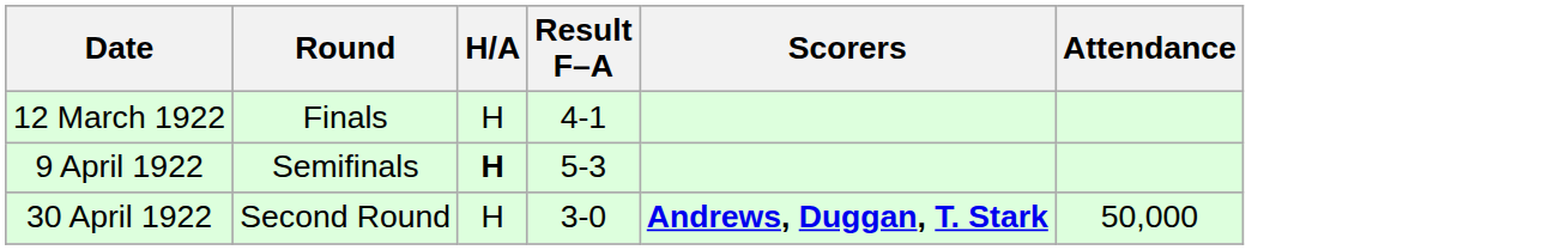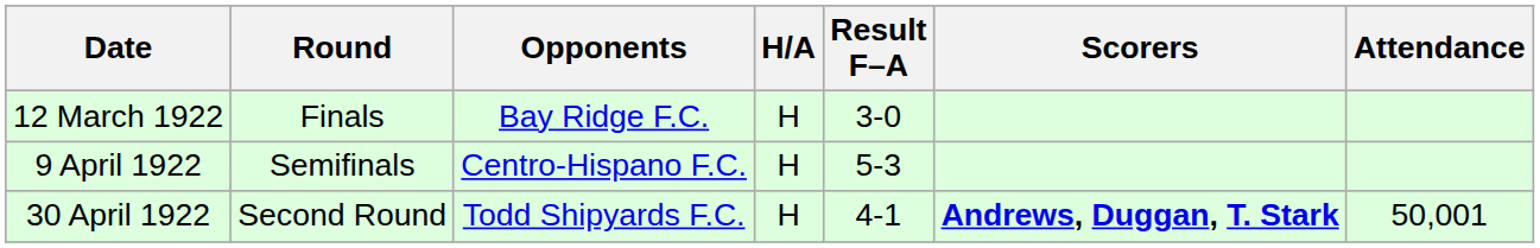+ column: Opponents | Bay Ridge F.C. | Centro-Hispano F.C. | Todd Shipyards F.C.
12 March 1922 | Result F–A: 4-1 -> 3-0
9 April 1922 | H/A: bold -> normal
30 April 1922 | Result F–A: 3-0 -> 4-1
30 April 1922 | Attendance: 50,000 -> 50,001
